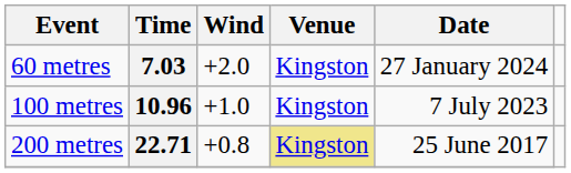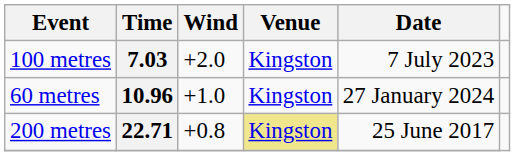7.03 | Event: 60 metres -> 100 metres
7.03 | Date: 27 January 2024 -> 7 July 2023
10.96 | Event: 100 metres -> 60 metres
10.96 | Date: 7 July 2023 -> 27 January 2024
